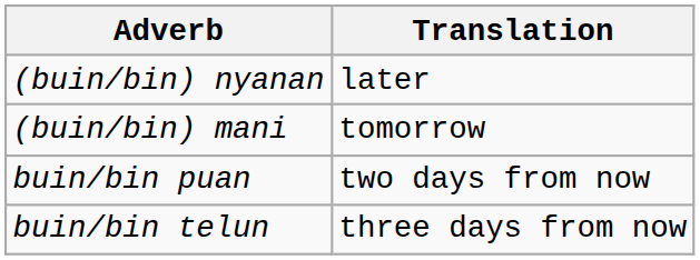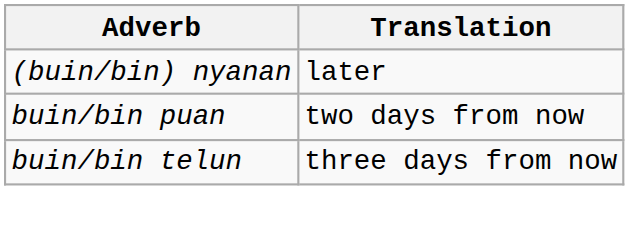- row: (buin/bin) mani | tomorrow
